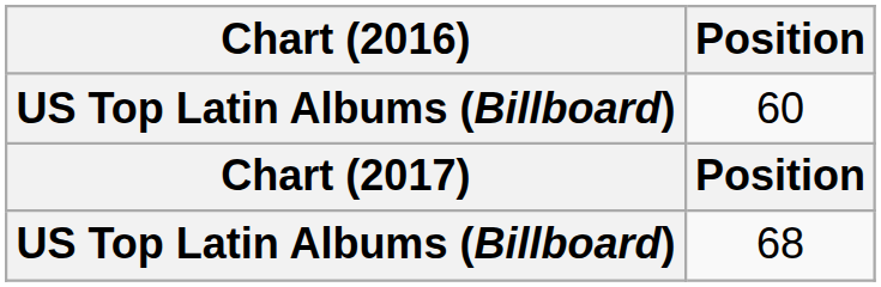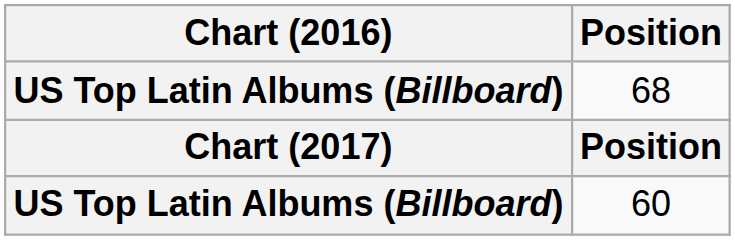rows swapped: 60 <-> 68
